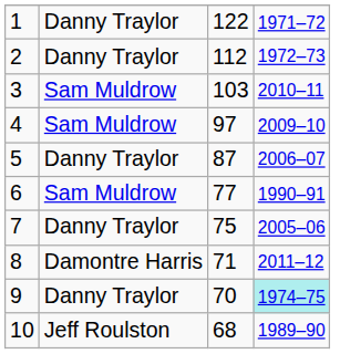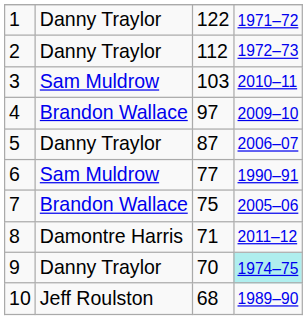4 | column 2: Sam Muldrow -> Brandon Wallace
7 | column 2: Danny Traylor -> Brandon Wallace
